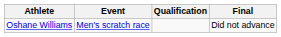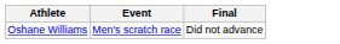- column: Qualification
